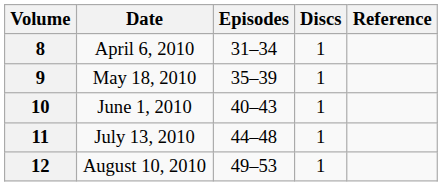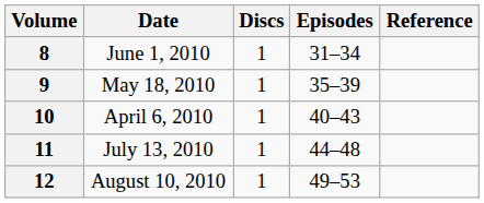columns swapped: Discs <-> Episodes
8 | Date: April 6, 2010 -> June 1, 2010
10 | Date: June 1, 2010 -> April 6, 2010
